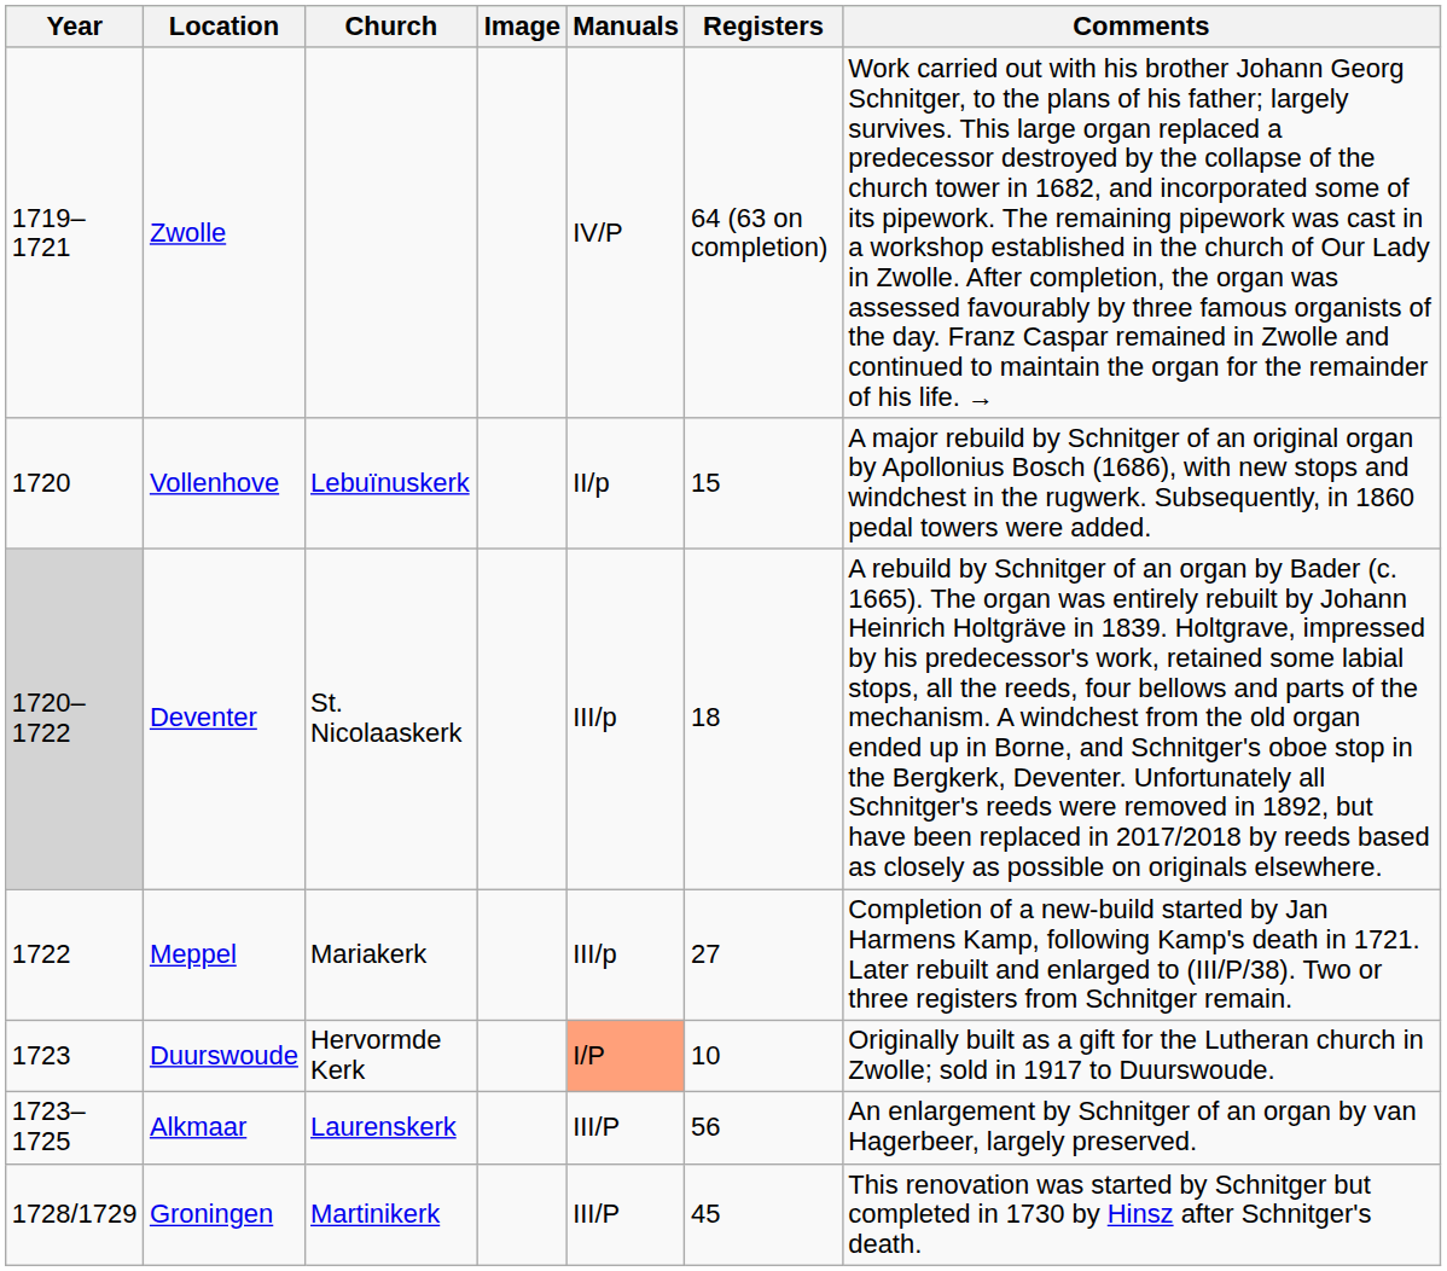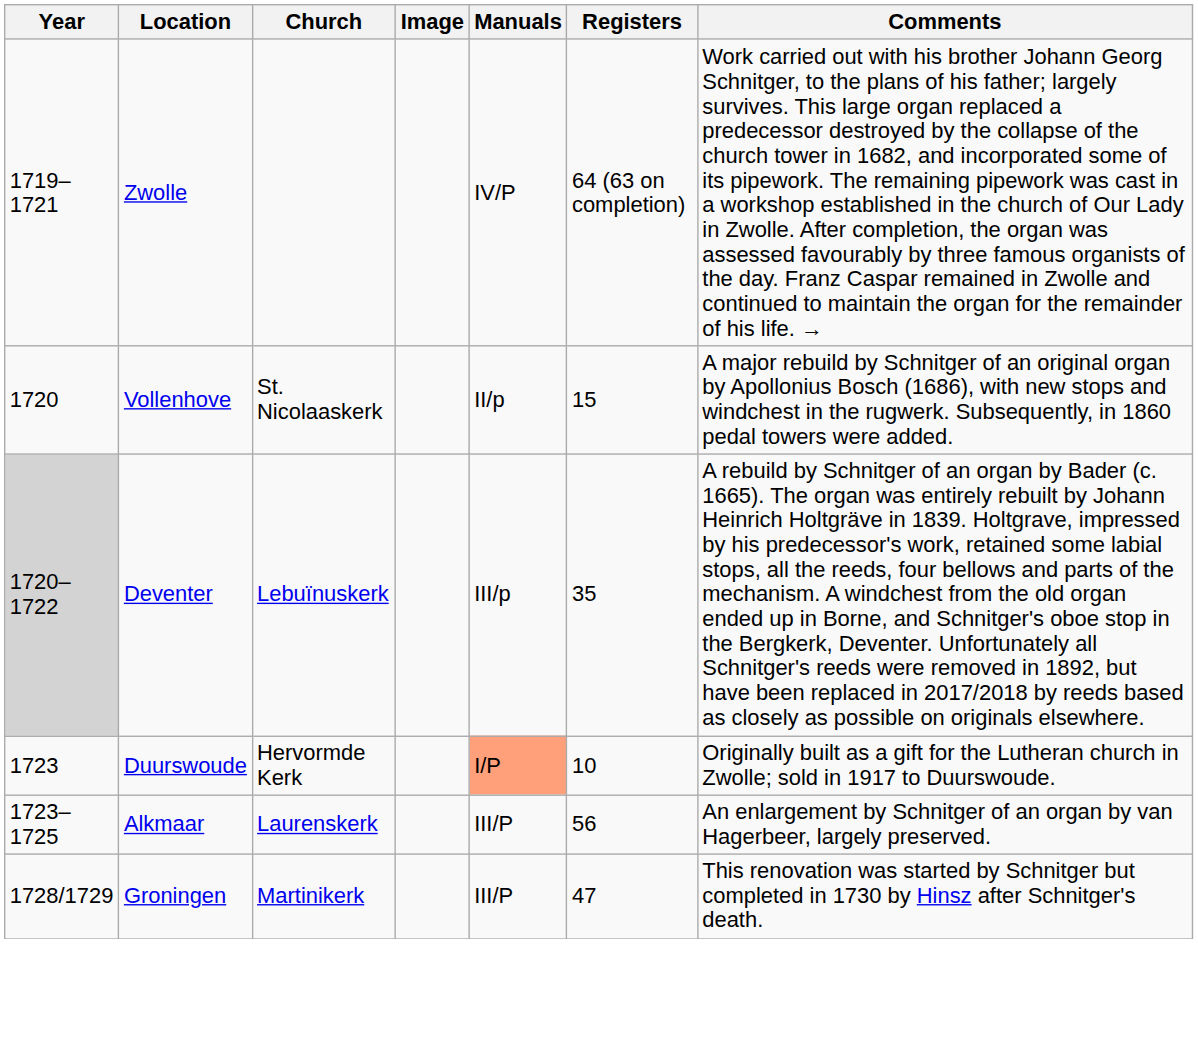Vollenhove | Church: Lebuïnuskerk -> St. Nicolaaskerk
Deventer | Church: St. Nicolaaskerk -> Lebuïnuskerk
Deventer | Registers: 18 -> 35
- row: 1722 | Meppel | Mariakerk | III/p | 27 | Completion of a new-build started by Jan Harmens Kamp, following Kamp's death in 1721. Later rebuilt and enlarged to (III/P/38). Two or three registers from Schnitger remain.
Groningen | Registers: 45 -> 47
